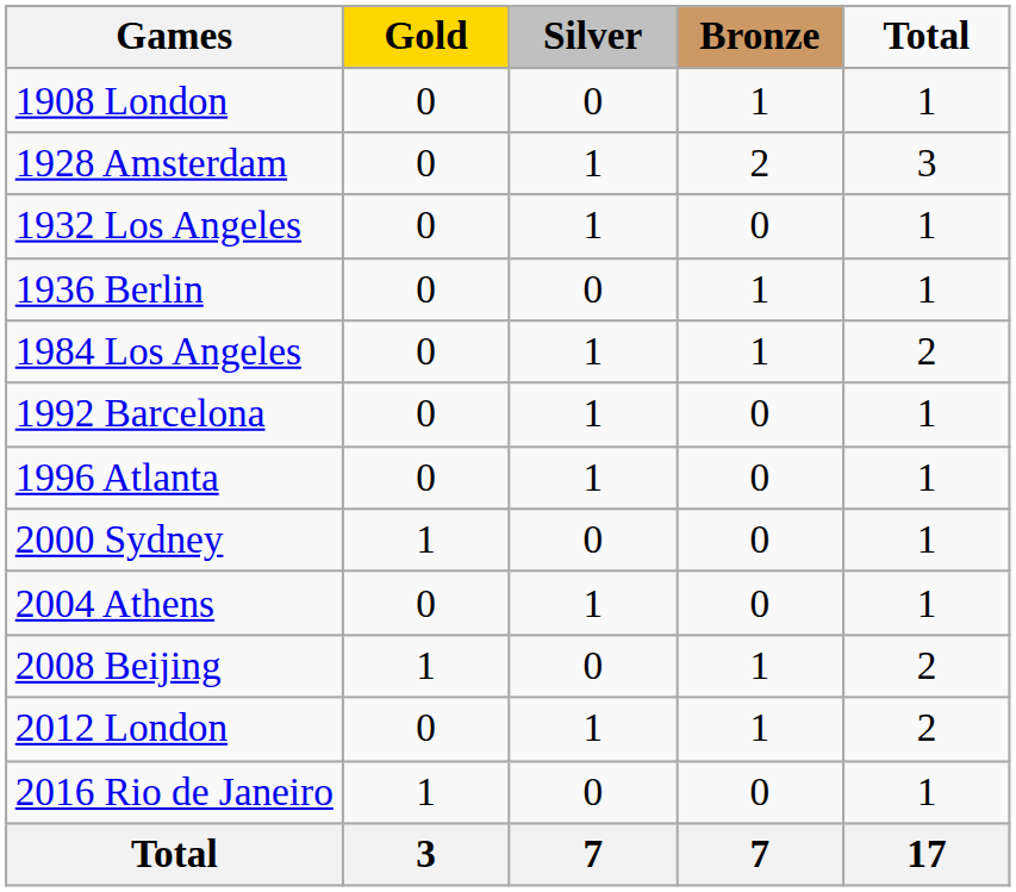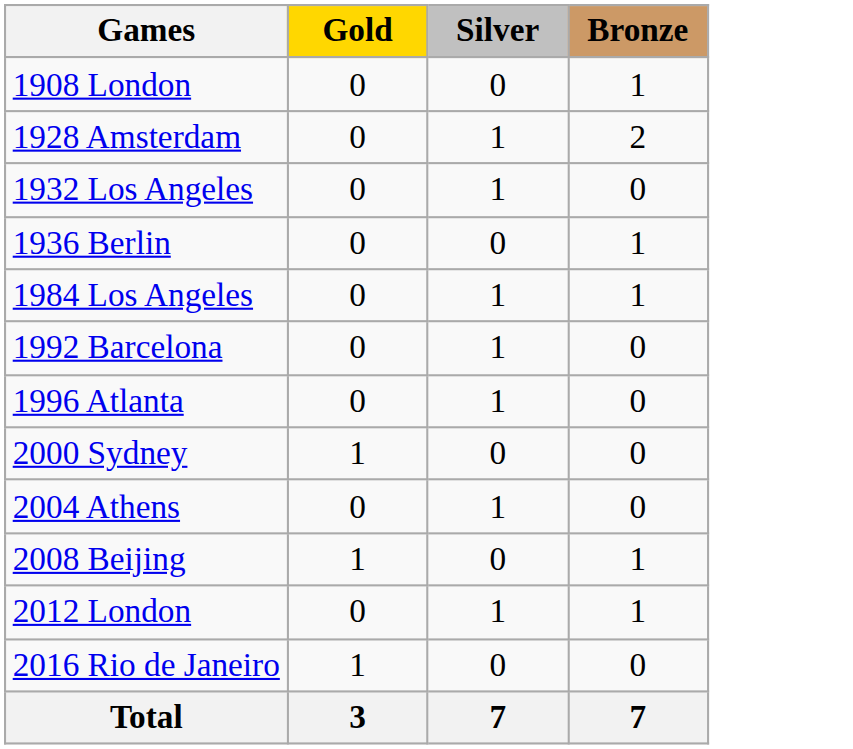- column: Total | 1 | 3 | 1 | 1 | 2 | 1 | 1 | 1 | 1 | 2 | 2 | 1 | 17
